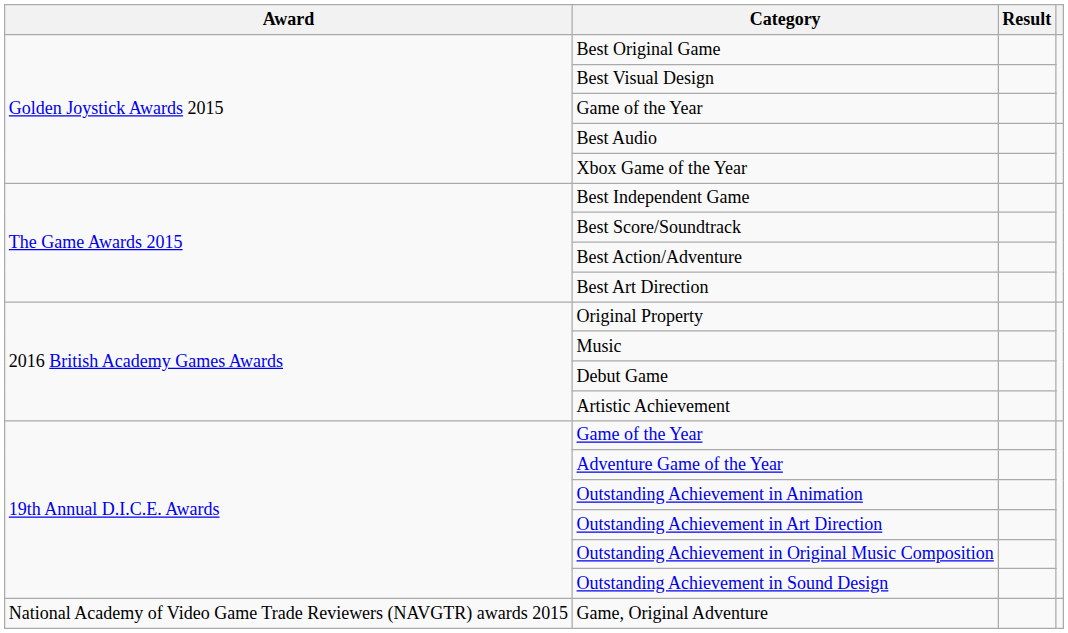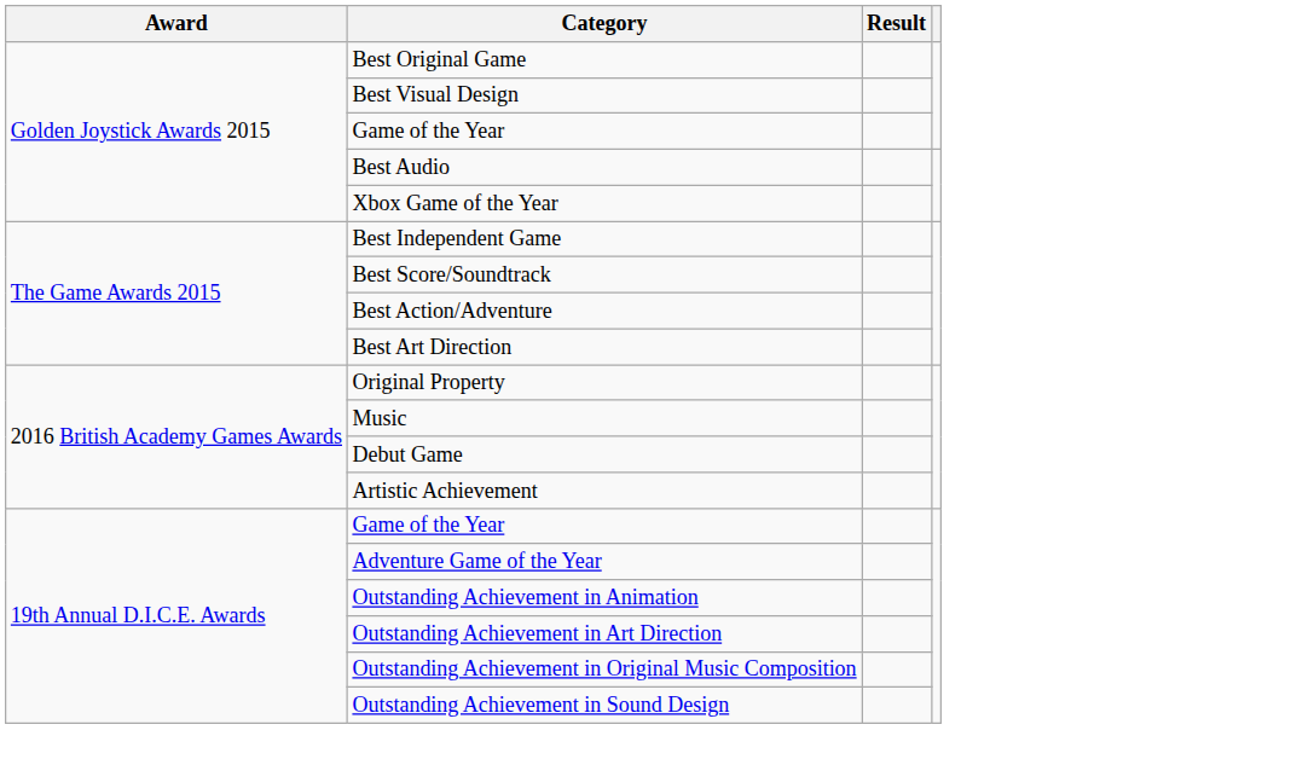- row: National Academy of Video Game Trade Reviewers (NAVGTR) awards 2015 | Game, Original Adventure
